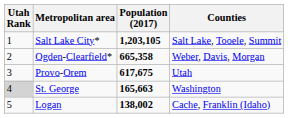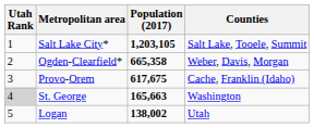Provo-Orem | Counties: Utah -> Cache, Franklin (Idaho)
Logan | Counties: Cache, Franklin (Idaho) -> Utah
